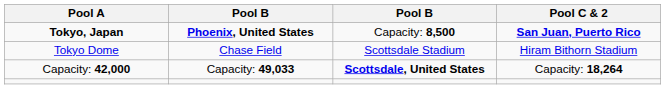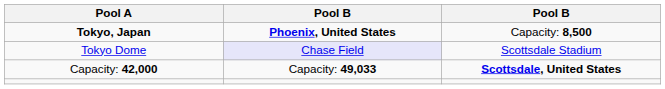- column: Pool C & 2 | San Juan, Puerto Rico | Hiram Bithorn Stadium | Capacity: 18,264
Tokyo Dome | column 2: no background -> lavender background
